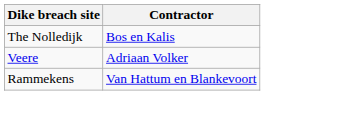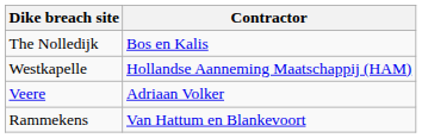+ row: Westkapelle | Hollandse Aanneming Maatschappij (HAM)
